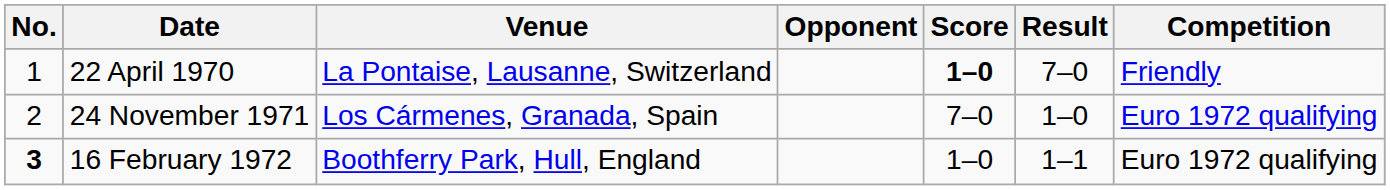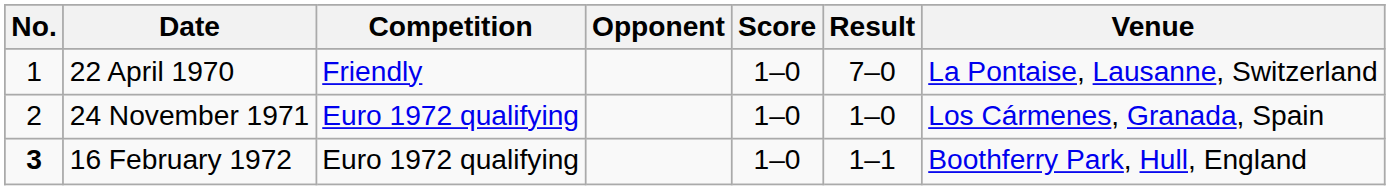columns swapped: Venue <-> Competition
22 April 1970 | Score: bold -> normal
24 November 1971 | Score: 7–0 -> 1–0
